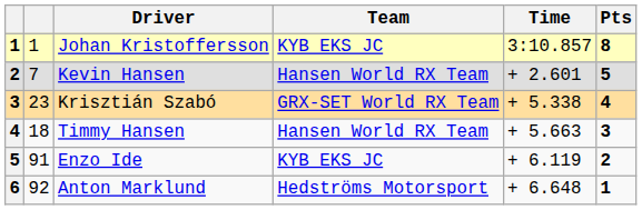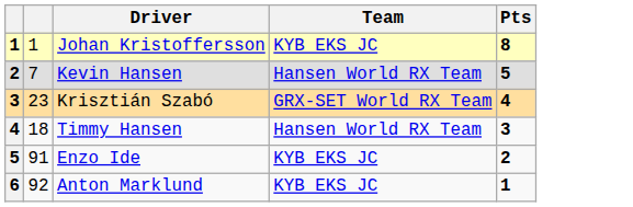- column: Time | 3:10.857 | + 2.601 | + 5.338 | + 5.663 | + 6.119 | + 6.648
Anton Marklund | Team: Hedströms Motorsport -> KYB EKS JC
